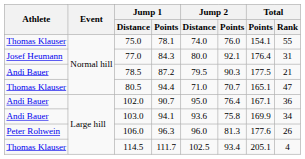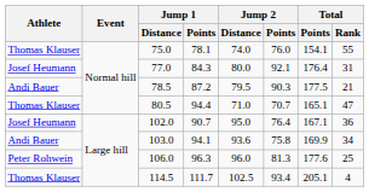102.0 | Athlete: Andi Bauer -> Josef Heumann
106.0 | Total / Rank: 26 -> 25
